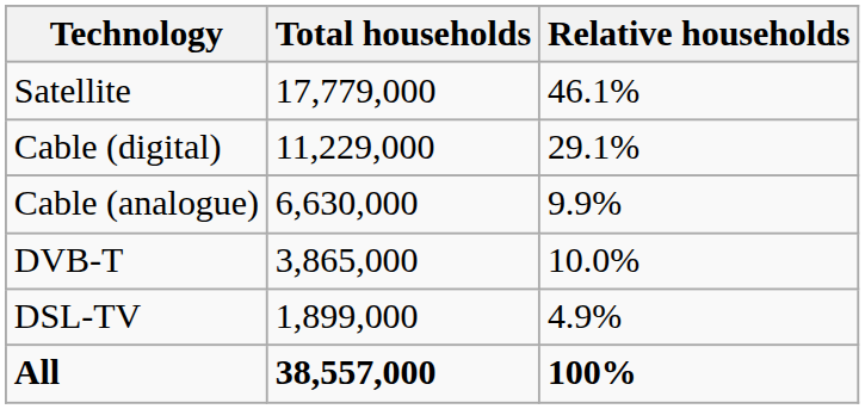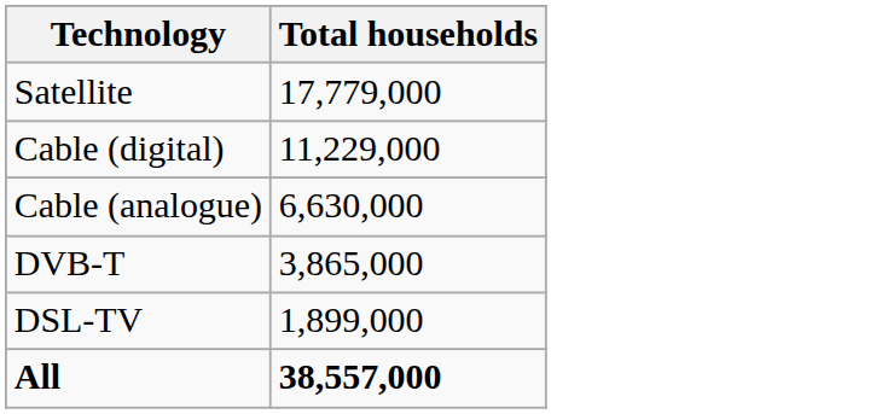- column: Relative households | 46.1% | 29.1% | 9.9% | 10.0% | 4.9% | 100%
